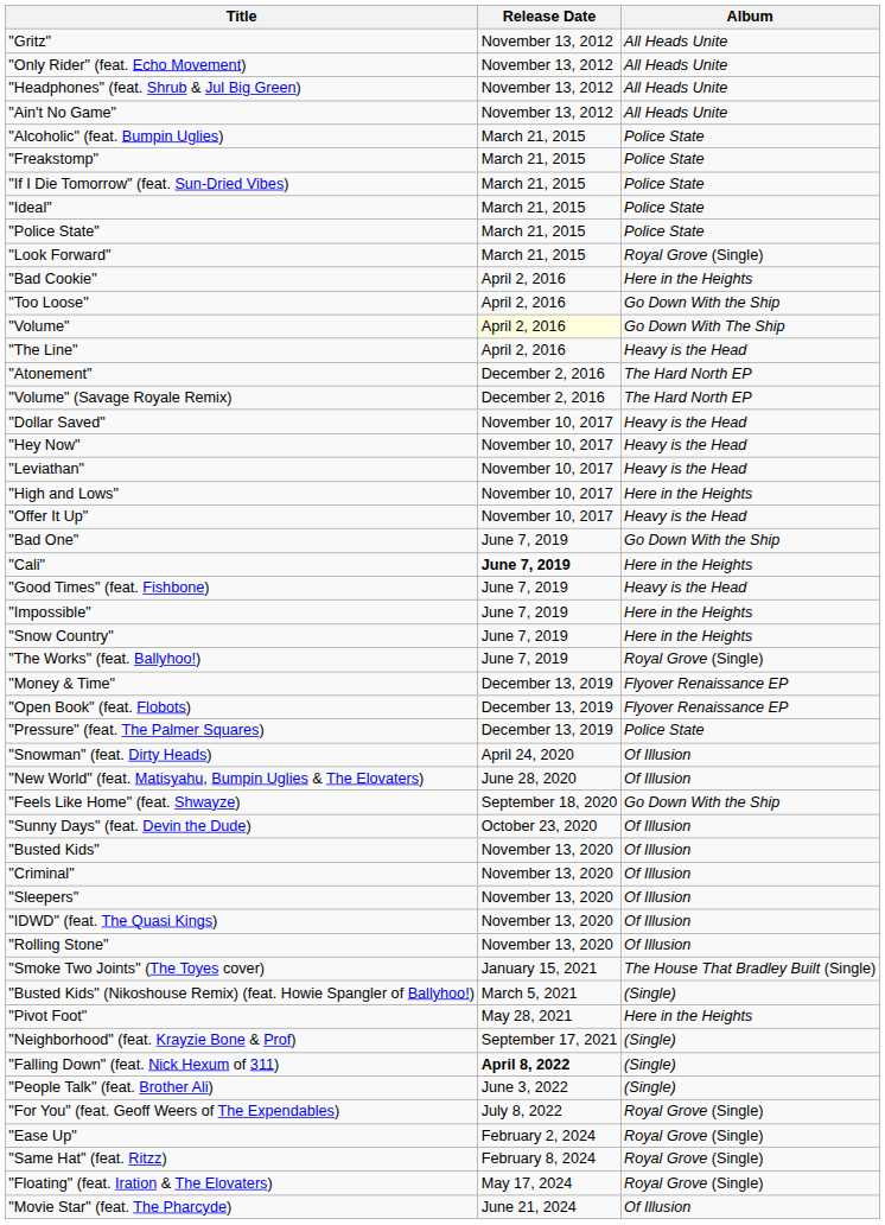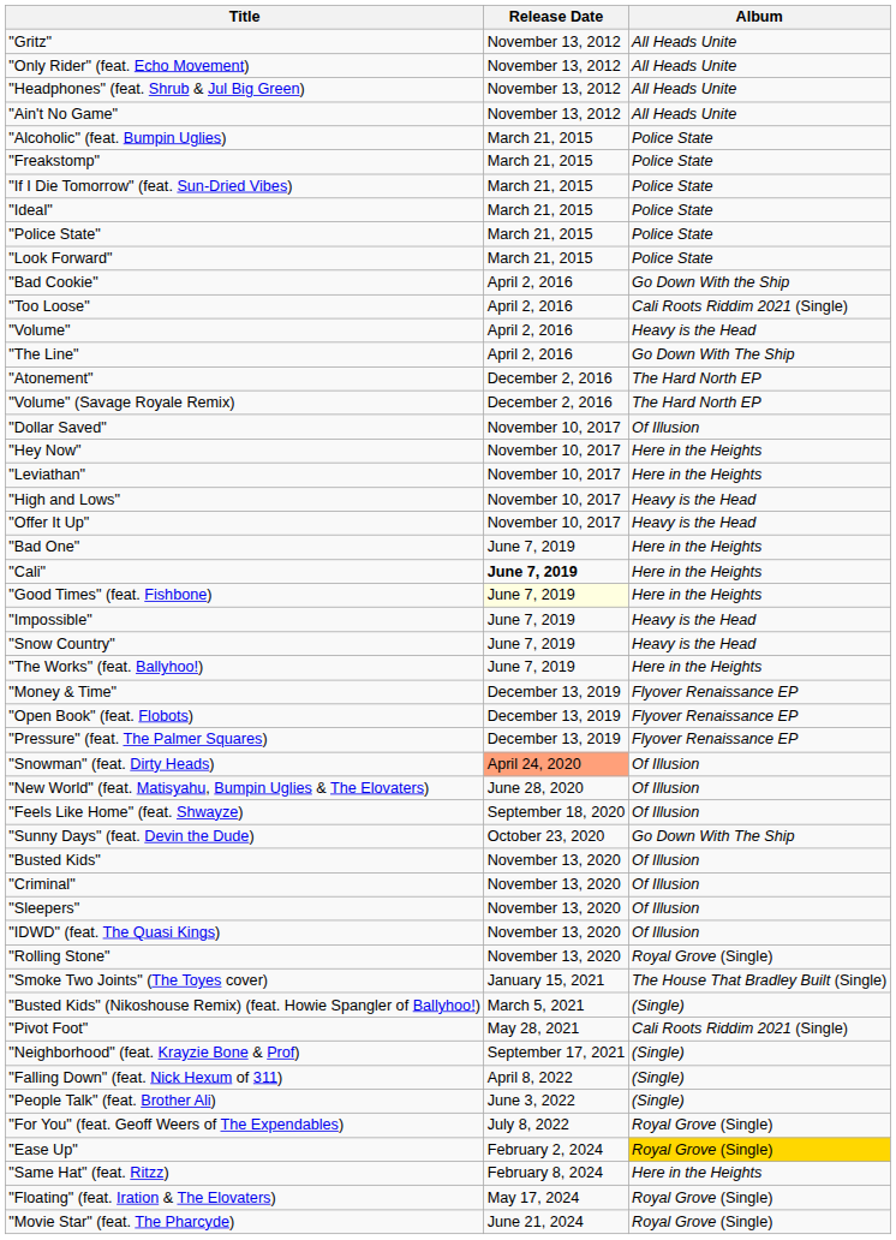"Look Forward" | Album: Royal Grove (Single) -> Police State
"Bad Cookie" | Album: Here in the Heights -> Go Down With the Ship
"Too Loose" | Album: Go Down With the Ship -> Cali Roots Riddim 2021 (Single)
"Volume" | Release Date: lightyellow background -> no background
"Volume" | Album: Go Down With The Ship -> Heavy is the Head
"The Line" | Album: Heavy is the Head -> Go Down With The Ship
"Dollar Saved" | Album: Heavy is the Head -> Of Illusion
"Hey Now" | Album: Heavy is the Head -> Here in the Heights
"Leviathan" | Album: Heavy is the Head -> Here in the Heights
"High and Lows" | Album: Here in the Heights -> Heavy is the Head
"Bad One" | Album: Go Down With the Ship -> Here in the Heights
"Good Times" (feat. Fishbone) | Release Date: no background -> lightyellow background
"Good Times" (feat. Fishbone) | Album: Heavy is the Head -> Here in the Heights
"Impossible" | Album: Here in the Heights -> Heavy is the Head
"Snow Country" | Album: Here in the Heights -> Heavy is the Head
"The Works" (feat. Ballyhoo!) | Album: Royal Grove (Single) -> Here in the Heights
"Pressure" (feat. The Palmer Squares) | Album: Police State -> Flyover Renaissance EP
"Snowman" (feat. Dirty Heads) | Release Date: no background -> lightsalmon background
"Feels Like Home" (feat. Shwayze) | Album: Go Down With the Ship -> Of Illusion
"Sunny Days" (feat. Devin the Dude) | Album: Of Illusion -> Go Down With The Ship
"Rolling Stone" | Album: Of Illusion -> Royal Grove (Single)
"Pivot Foot" | Album: Here in the Heights -> Cali Roots Riddim 2021 (Single)
"Falling Down" (feat. Nick Hexum of 311) | Release Date: bold -> normal
"Ease Up" | Album: no background -> gold background
"Same Hat" (feat. Ritzz) | Album: Royal Grove (Single) -> Here in the Heights
"Movie Star" (feat. The Pharcyde) | Album: Of Illusion -> Royal Grove (Single)
